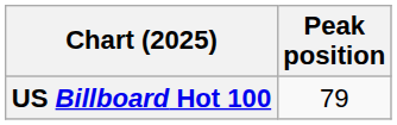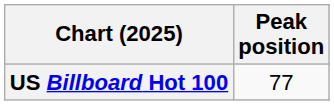US Billboard Hot 100 | Peak position: 79 -> 77
